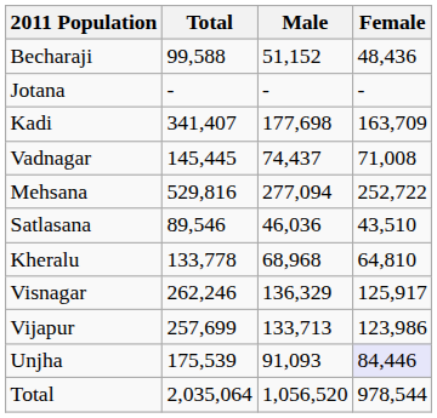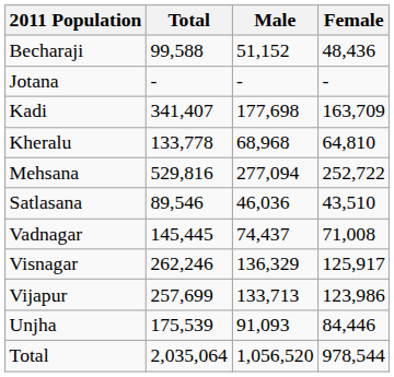rows swapped: Kheralu <-> Vadnagar
Unjha | Female: lavender background -> no background
